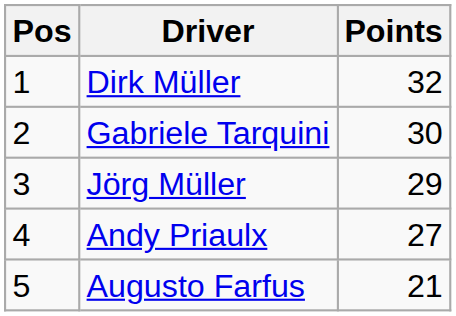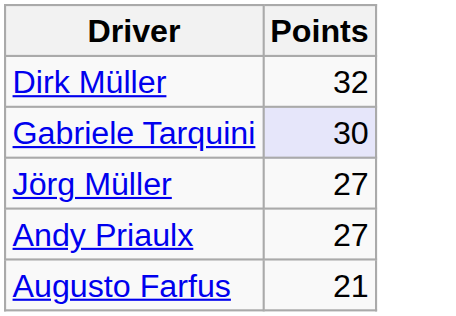- column: Pos | 1 | 2 | 3 | 4 | 5
Gabriele Tarquini | Points: no background -> lavender background
Jörg Müller | Points: 29 -> 27
